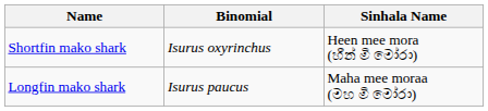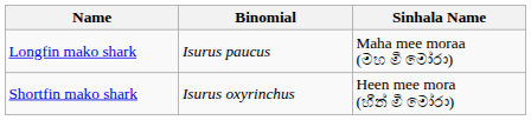rows swapped: Longfin mako shark <-> Shortfin mako shark
